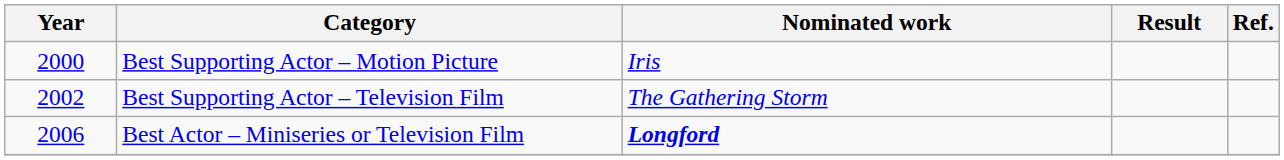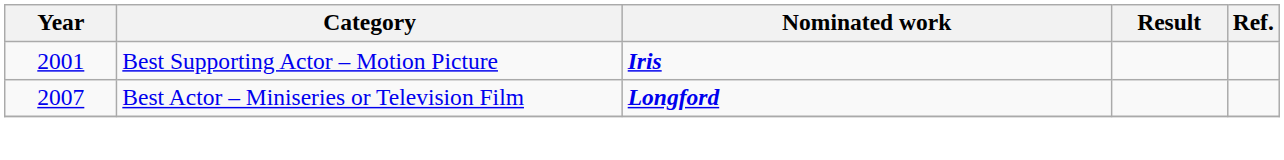Best Supporting Actor – Motion Picture | Year: 2000 -> 2001
Best Supporting Actor – Motion Picture | Nominated work: normal -> bold
- row: 2002 | Best Supporting Actor – Television Film | The Gathering Storm
Best Actor – Miniseries or Television Film | Year: 2006 -> 2007
